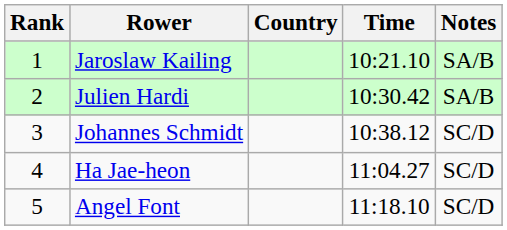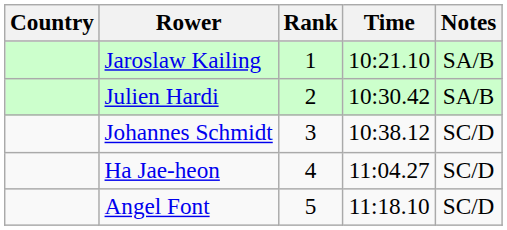columns swapped: Rank <-> Country
